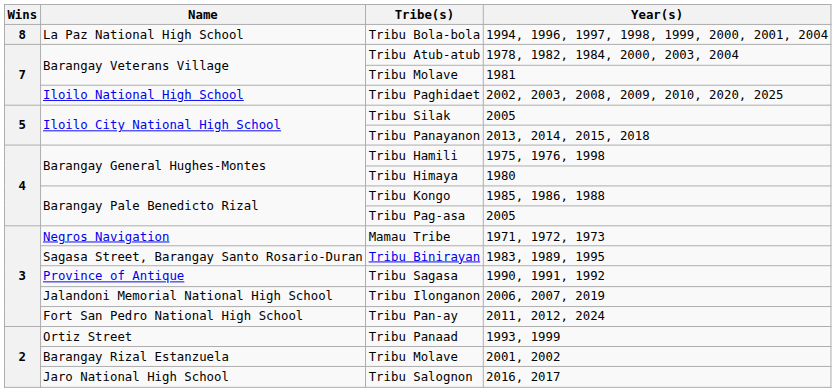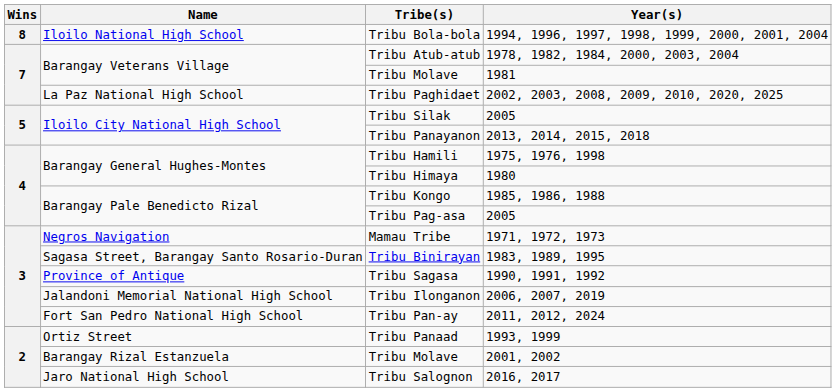Tribu Bola-bola | Name: La Paz National High School -> Iloilo National High School
Tribu Paghidaet | Name: Iloilo National High School -> La Paz National High School
